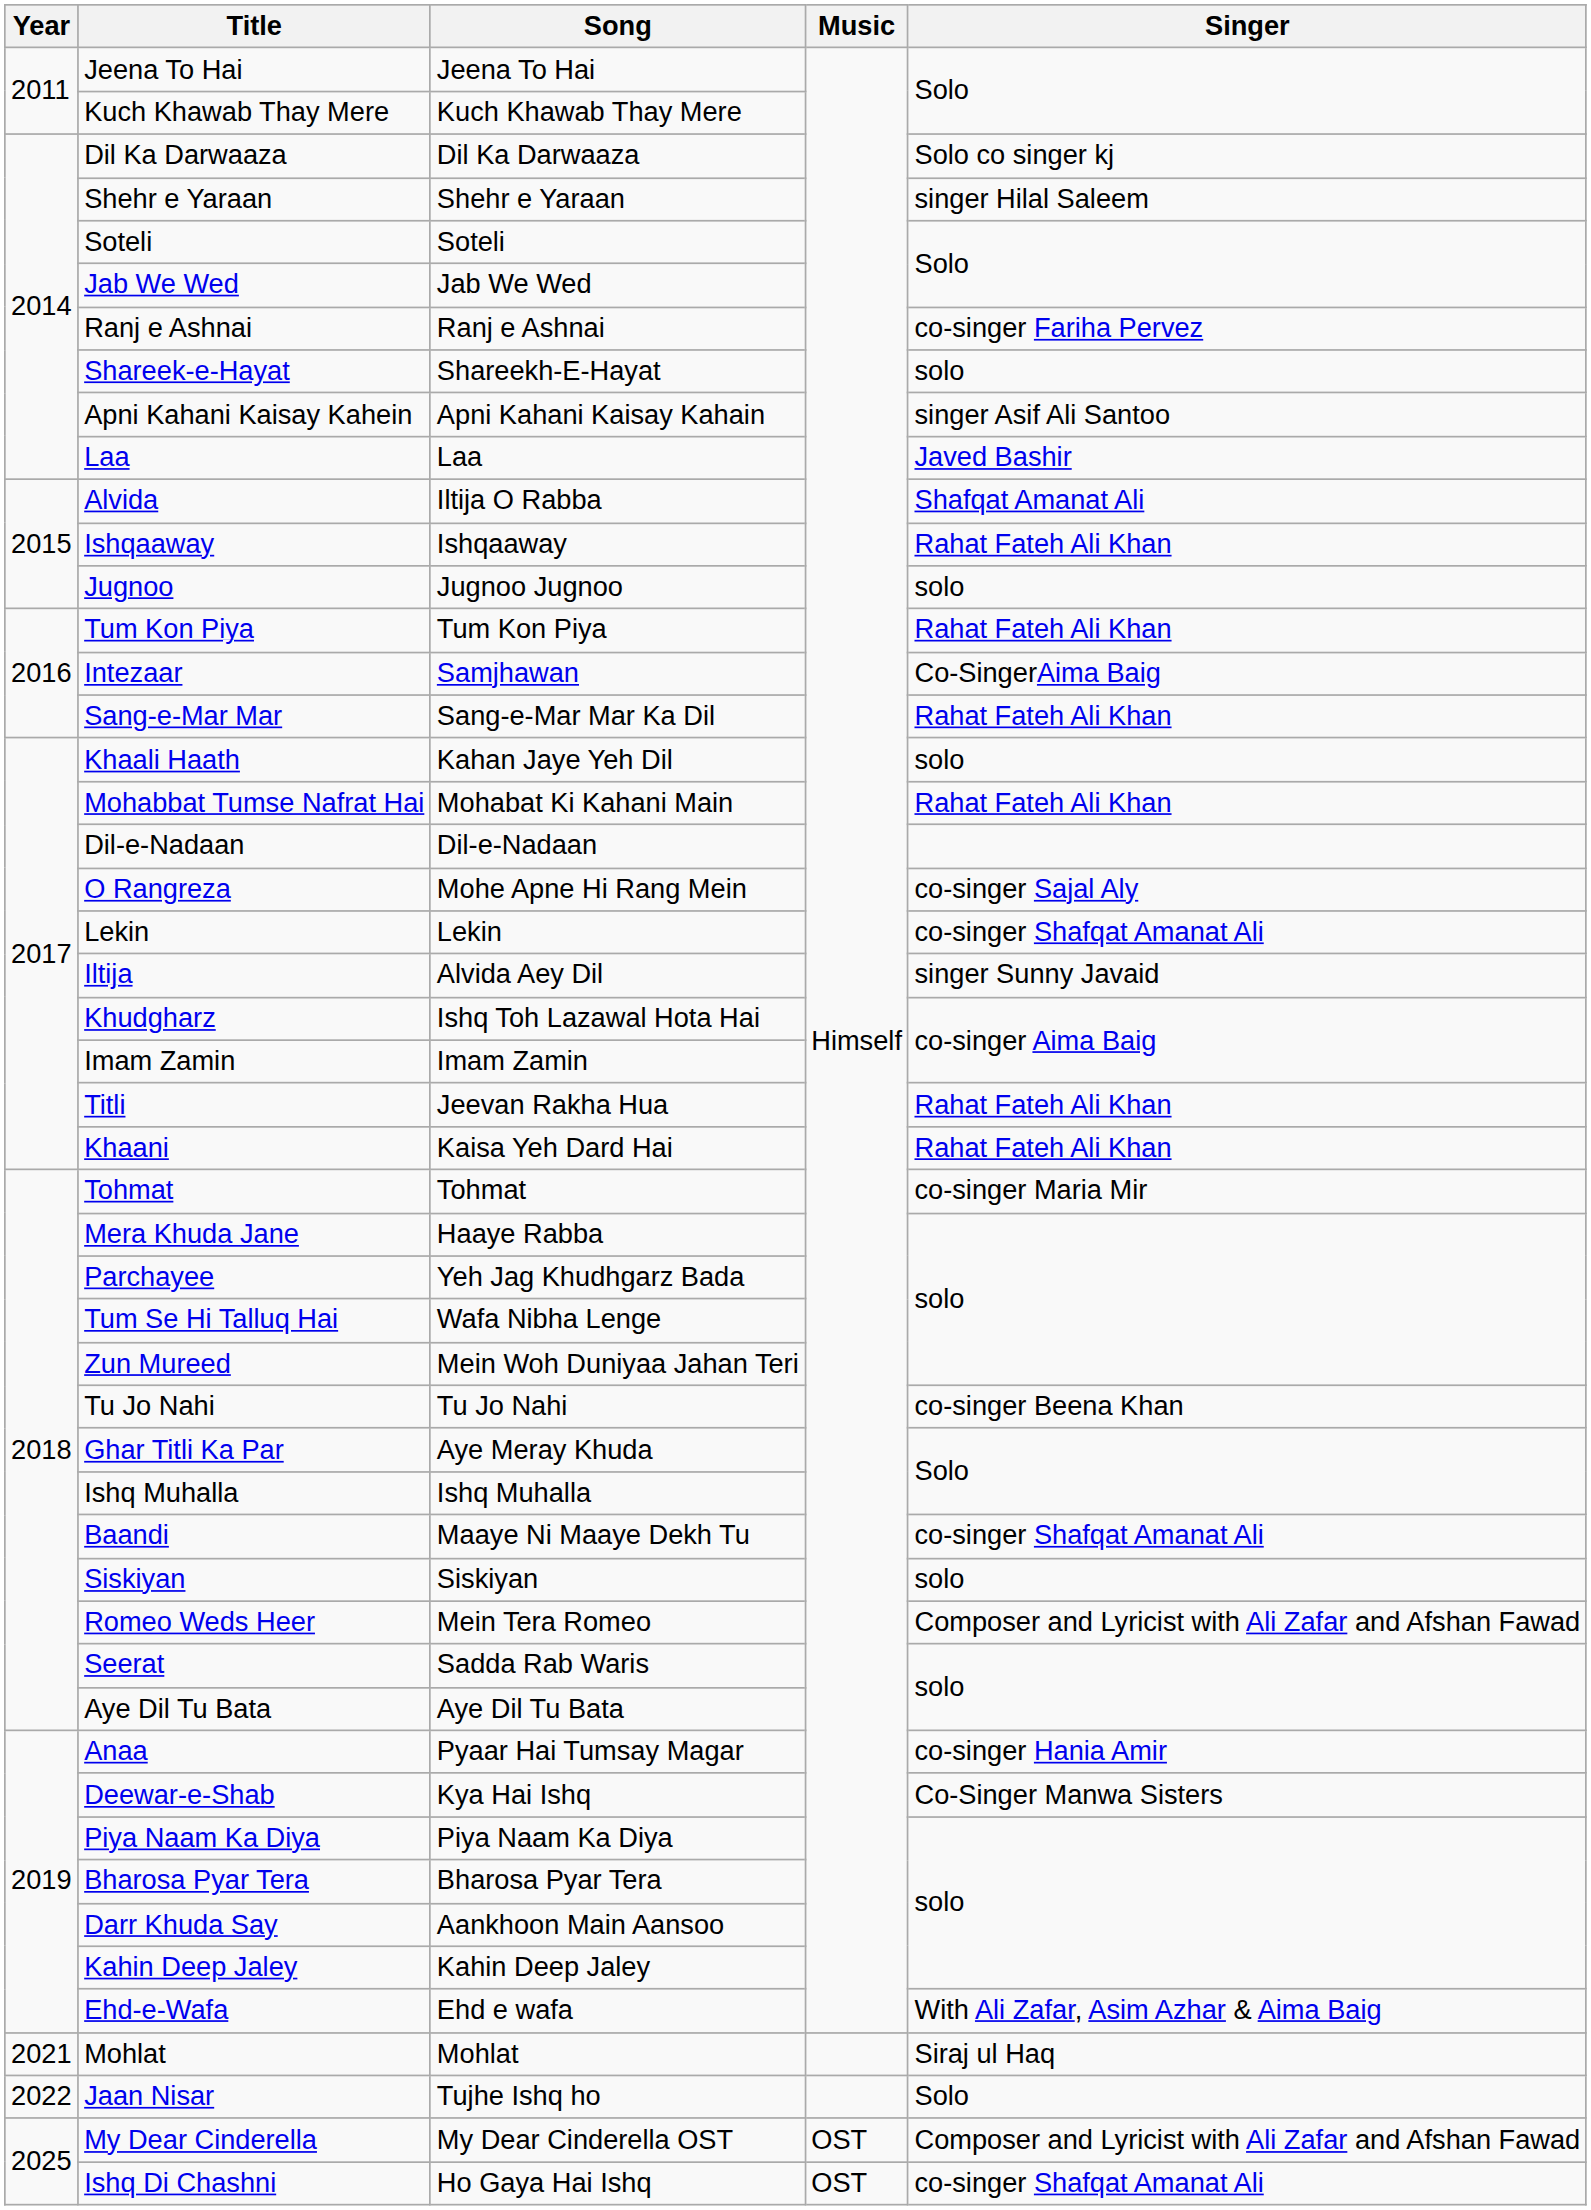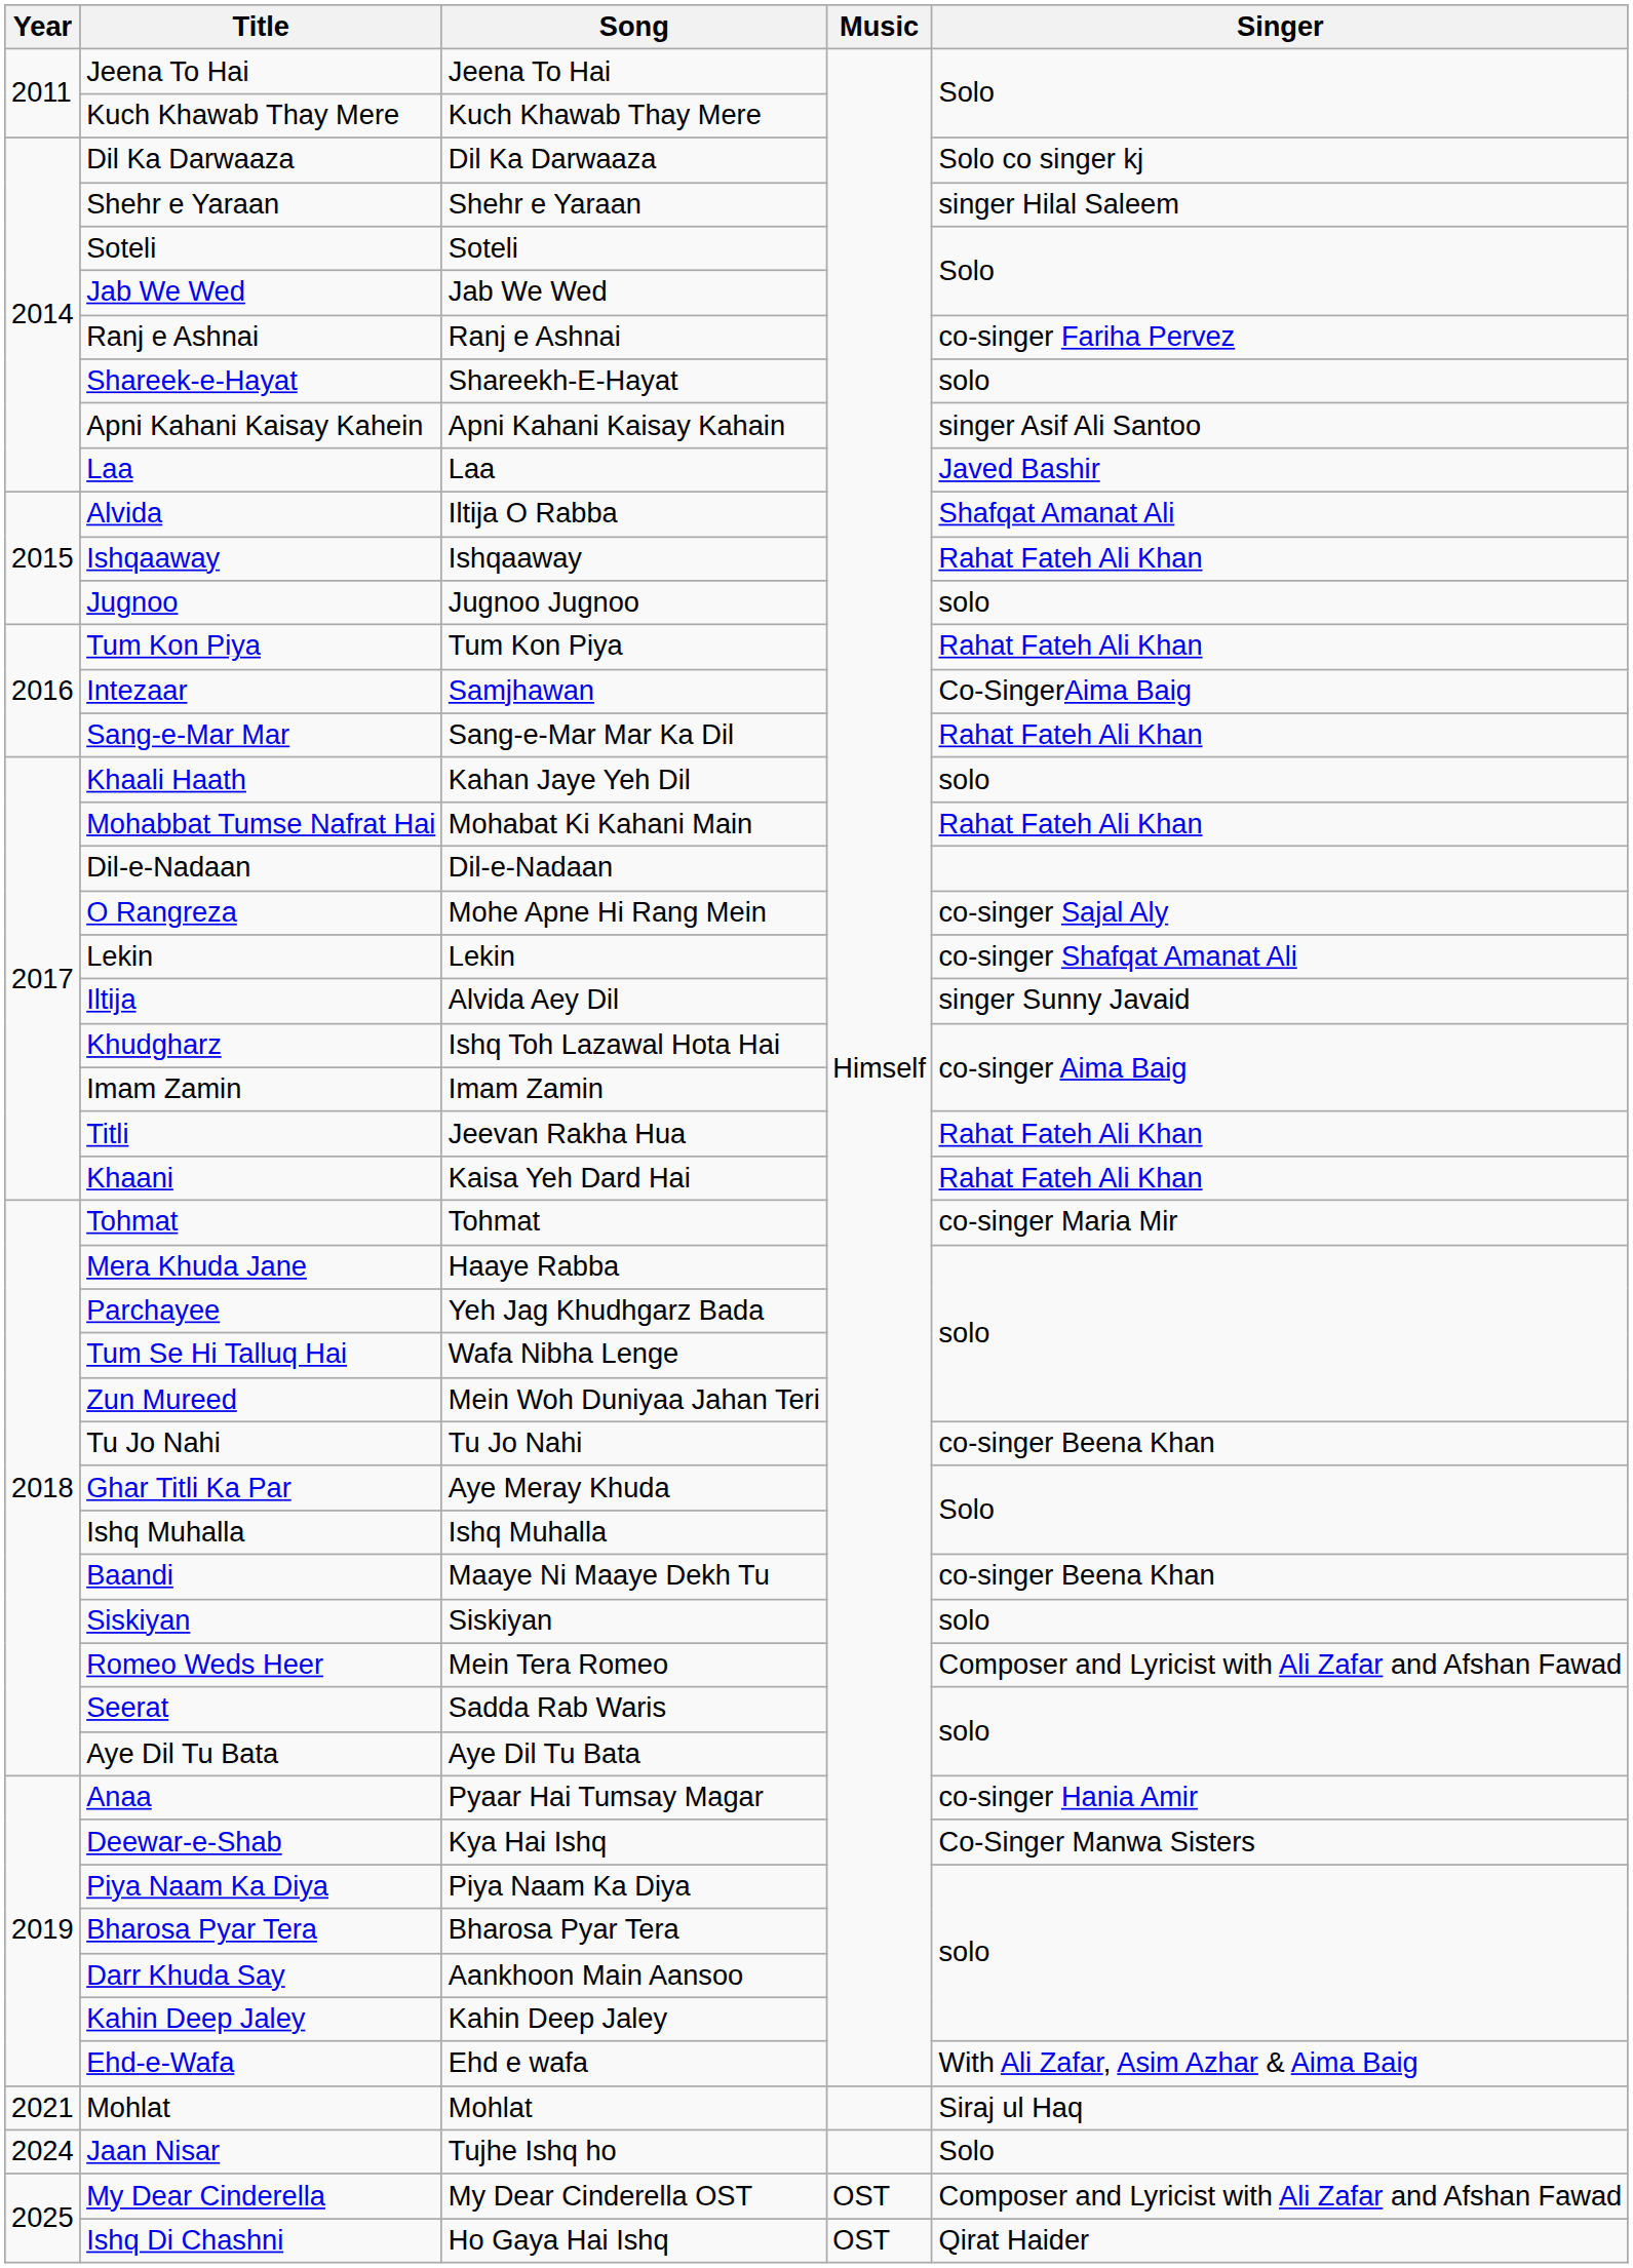Baandi | Singer: co-singer Shafqat Amanat Ali -> co-singer Beena Khan
Jaan Nisar | Year: 2022 -> 2024
Ishq Di Chashni | Singer: co-singer Shafqat Amanat Ali -> Qirat Haider
